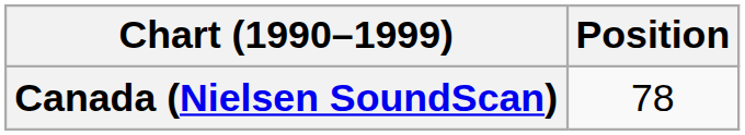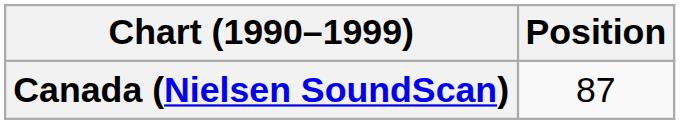Canada (Nielsen SoundScan) | Position: 78 -> 87
